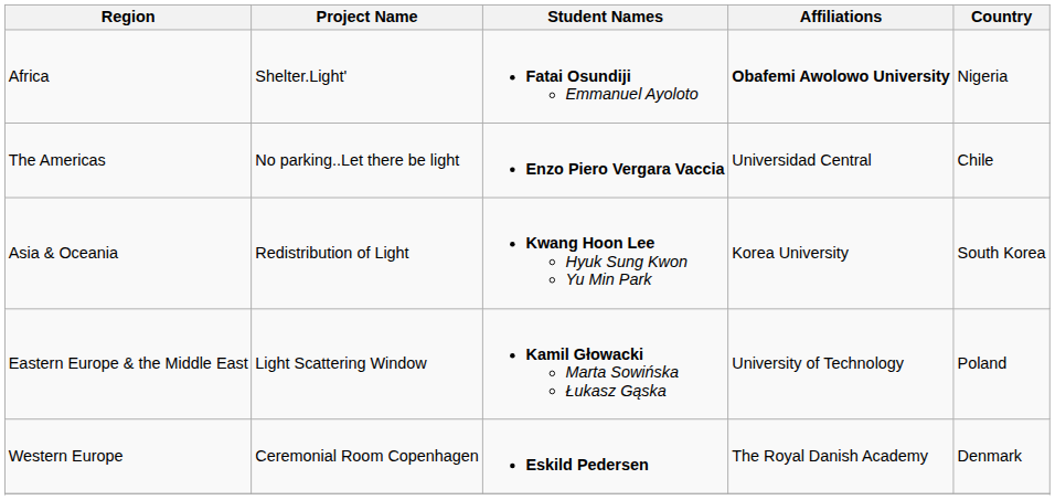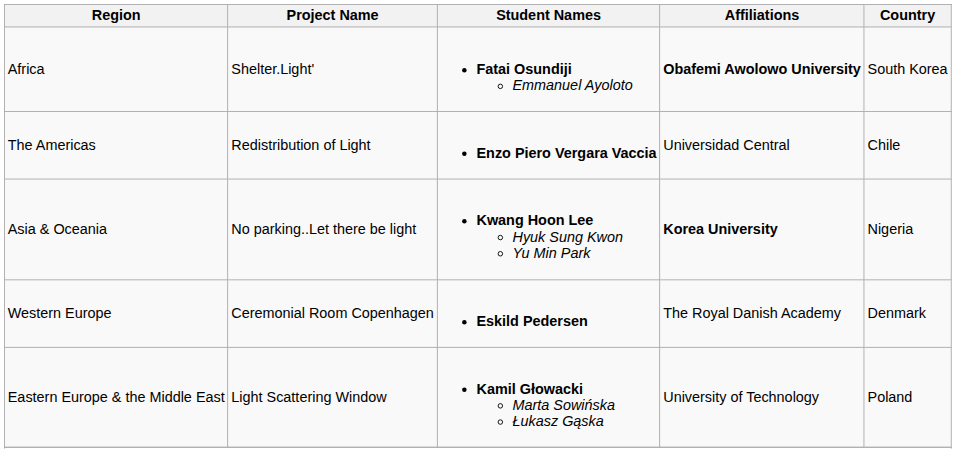Africa | Country: Nigeria -> South Korea
The Americas | Project Name: No parking..Let there be light -> Redistribution of Light
Asia & Oceania | Project Name: Redistribution of Light -> No parking..Let there be light
Asia & Oceania | Affiliations: normal -> bold
Asia & Oceania | Country: South Korea -> Nigeria
rows swapped: Eastern Europe & the Middle East <-> Western Europe
